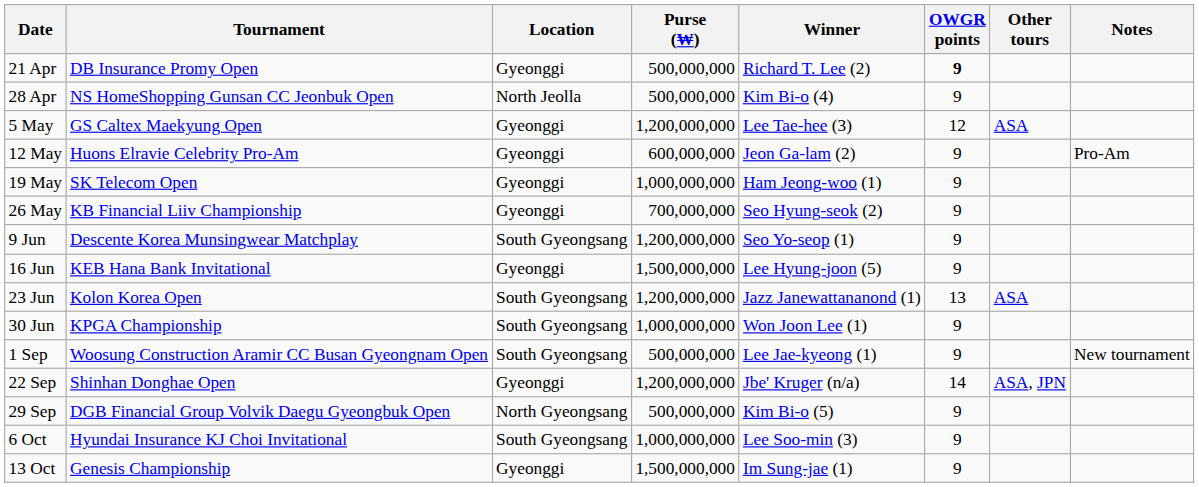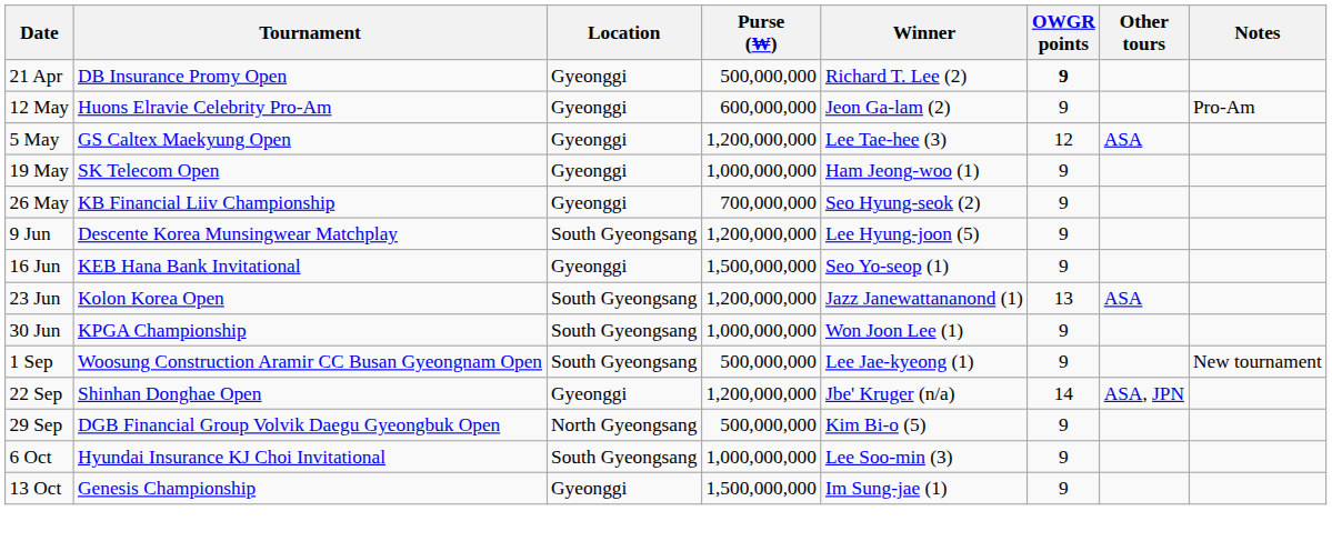- row: 28 Apr | NS HomeShopping Gunsan CC Jeonbuk Open | North Jeolla | 500,000,000 | Kim Bi-o (4) | 9
rows swapped: 5 May <-> 12 May
9 Jun | Winner: Seo Yo-seop (1) -> Lee Hyung-joon (5)
16 Jun | Winner: Lee Hyung-joon (5) -> Seo Yo-seop (1)
